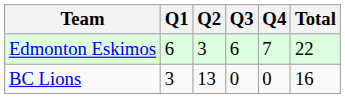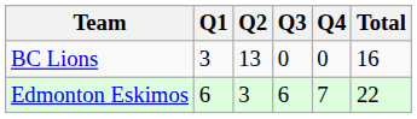rows swapped: BC Lions <-> Edmonton Eskimos
